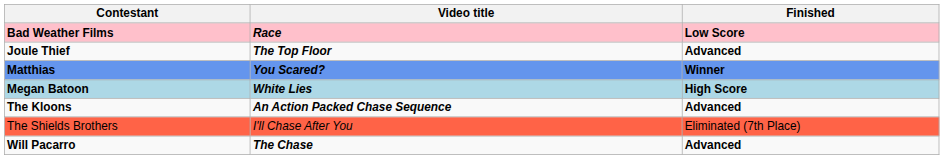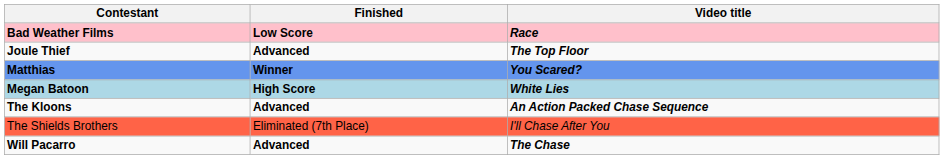columns swapped: Video title <-> Finished
